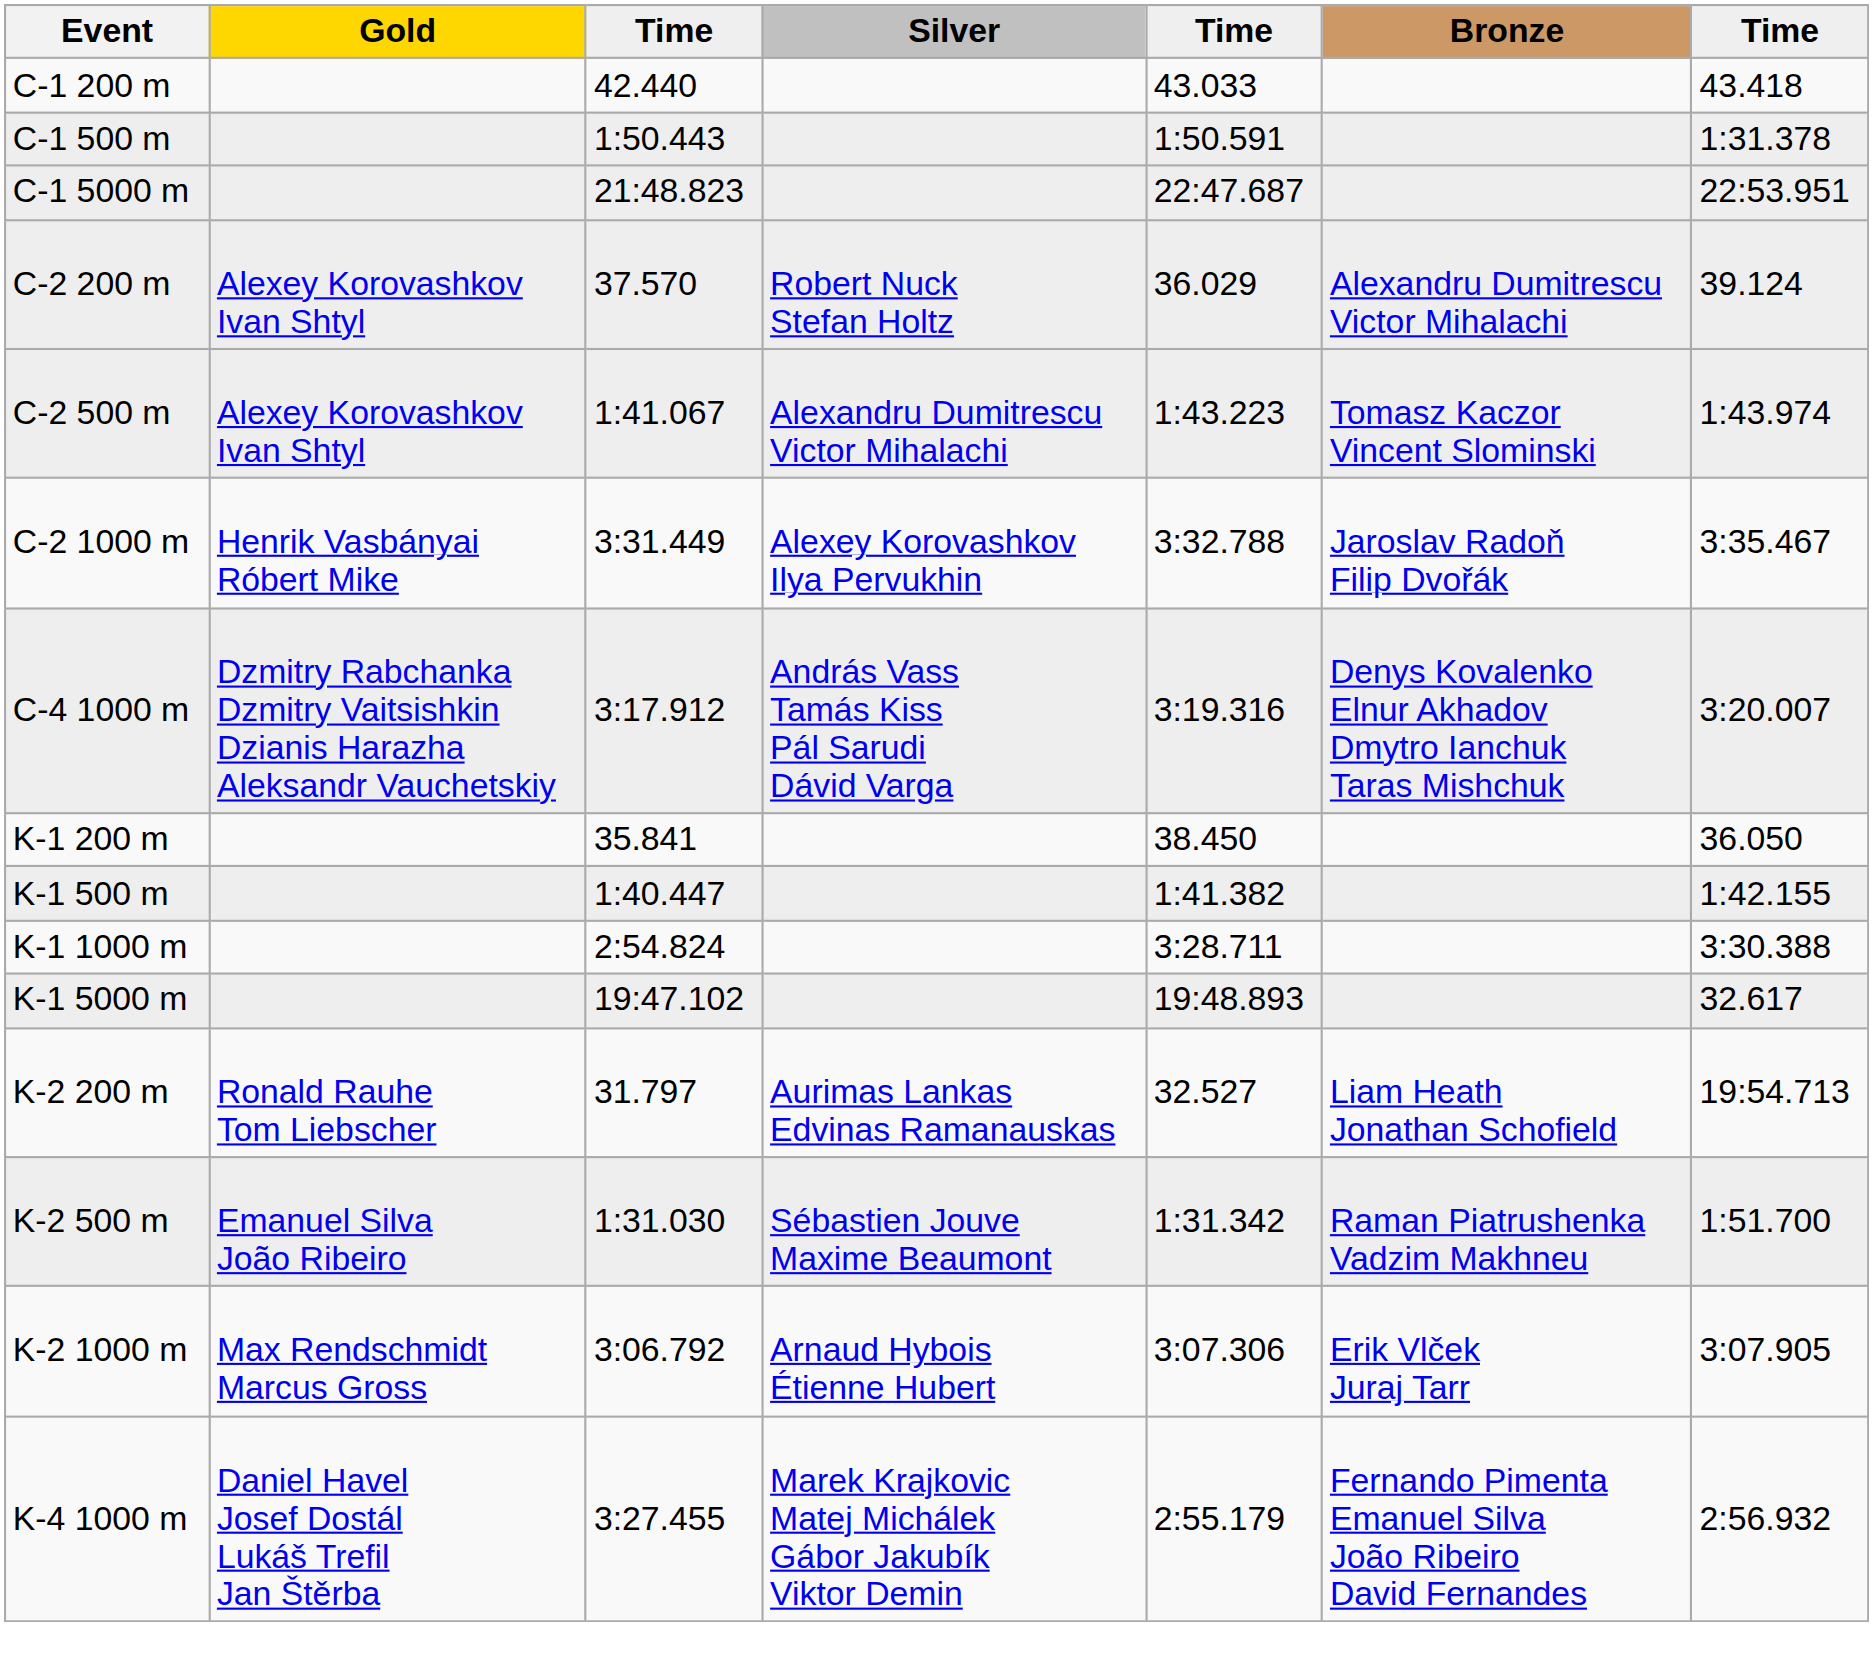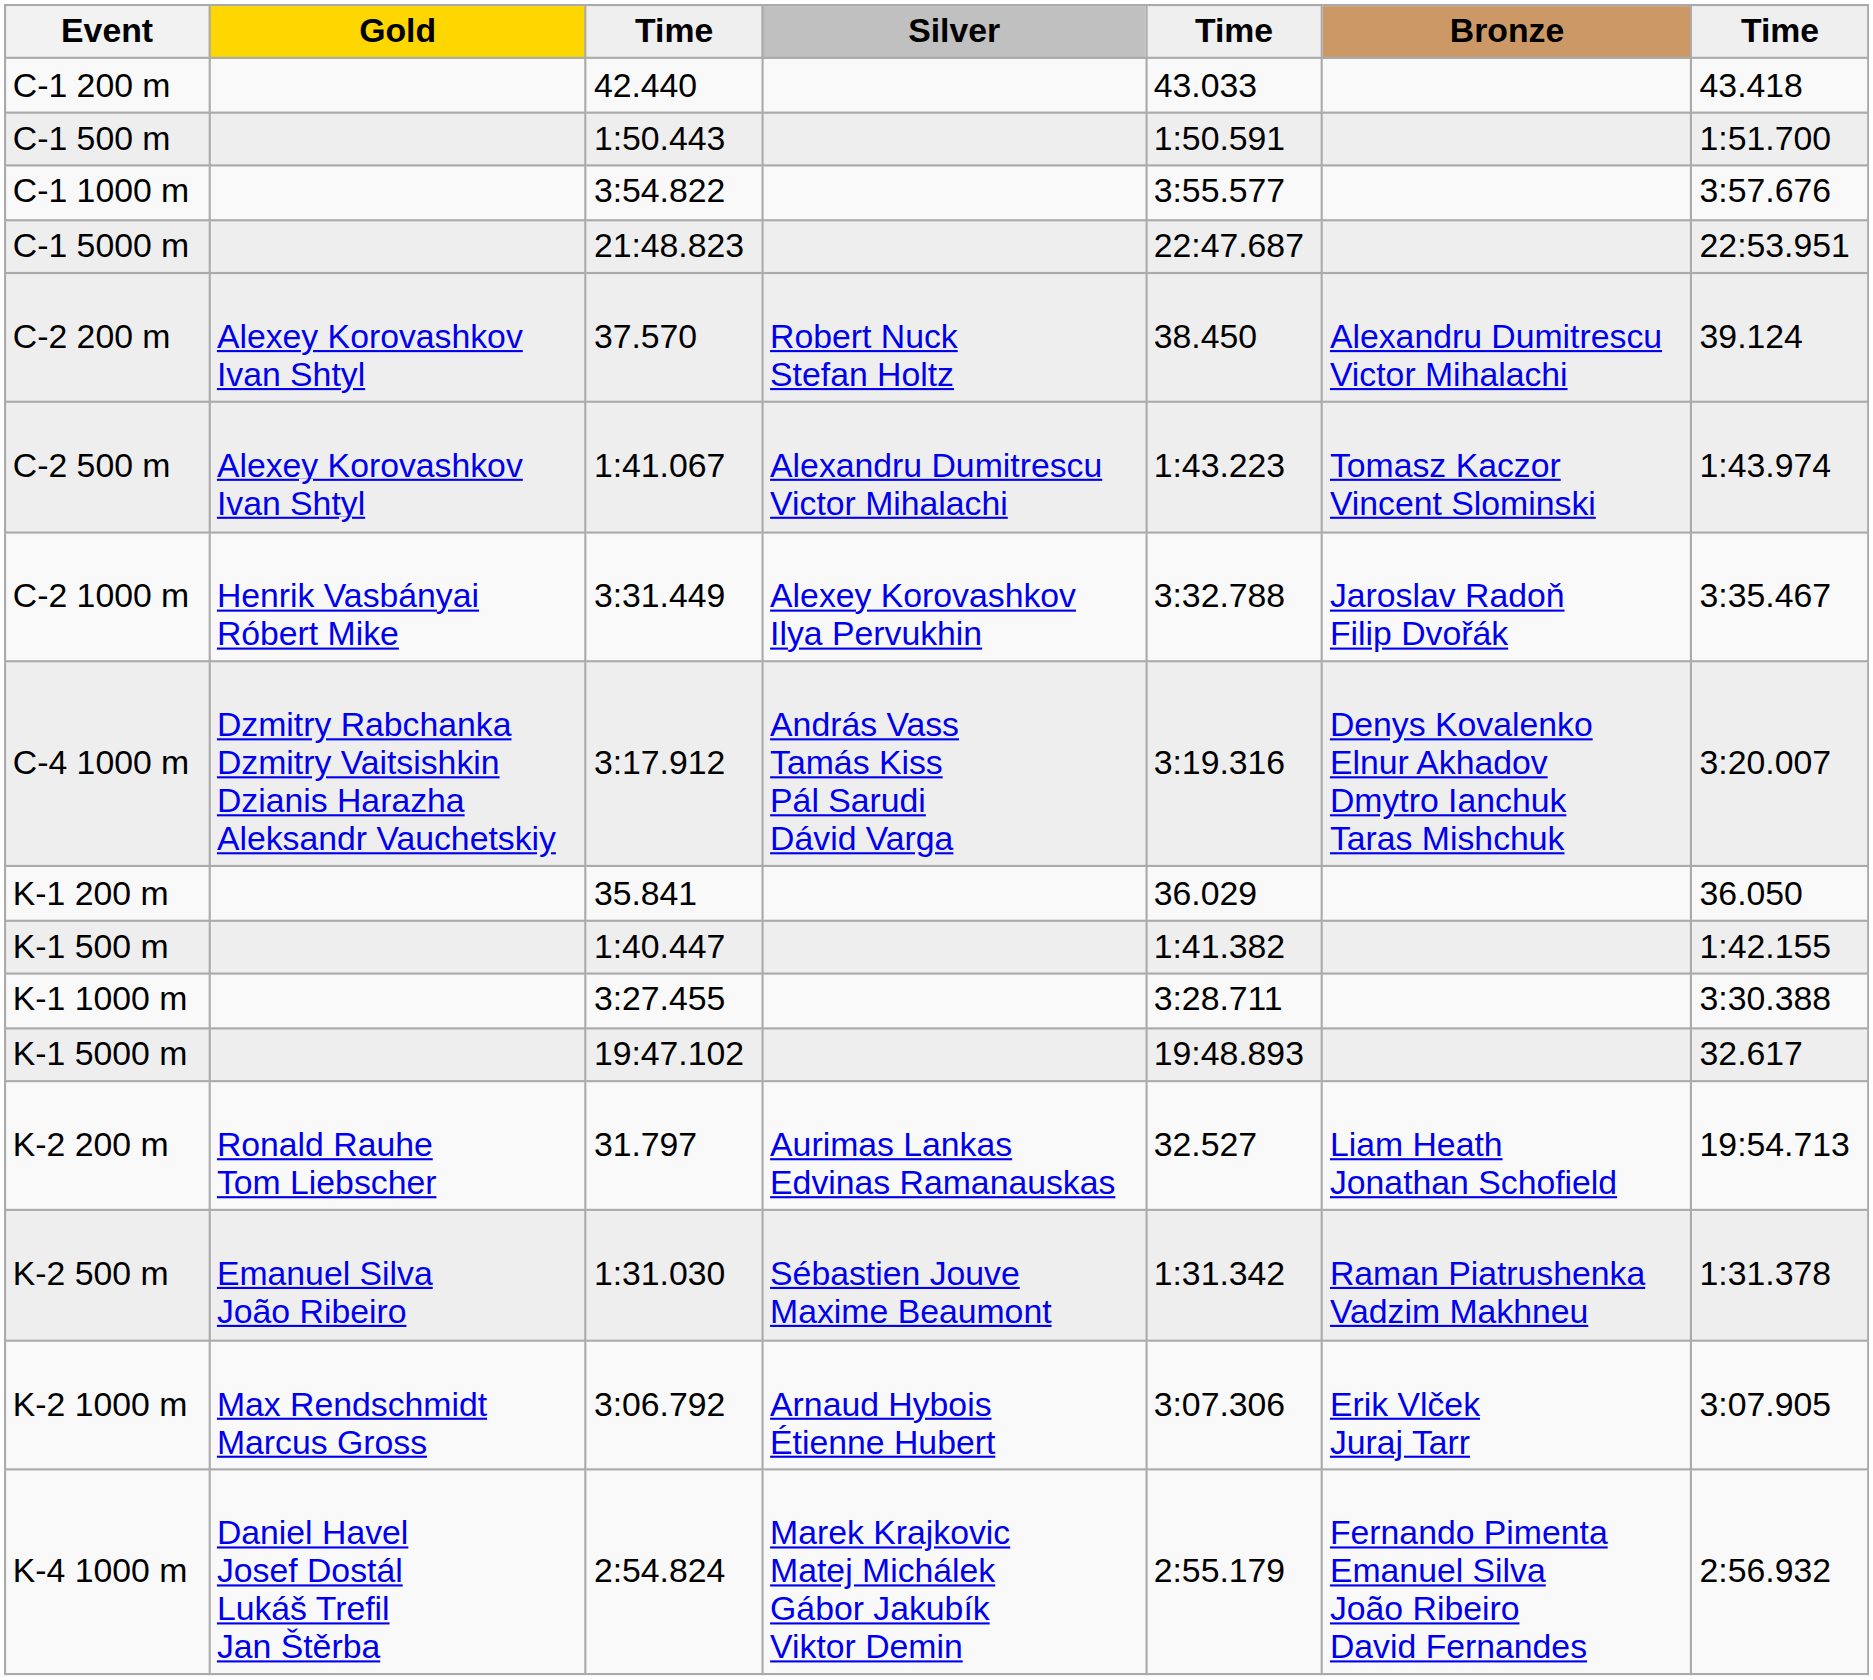C-1 500 m | column 7: 1:31.378 -> 1:51.700
+ row: C-1 1000 m | 3:54.822 | 3:55.577 | 3:57.676
C-2 200 m | column 5: 36.029 -> 38.450
K-1 200 m | column 5: 38.450 -> 36.029
K-1 1000 m | column 3: 2:54.824 -> 3:27.455
K-2 500 m | column 7: 1:51.700 -> 1:31.378
K-4 1000 m | column 3: 3:27.455 -> 2:54.824
